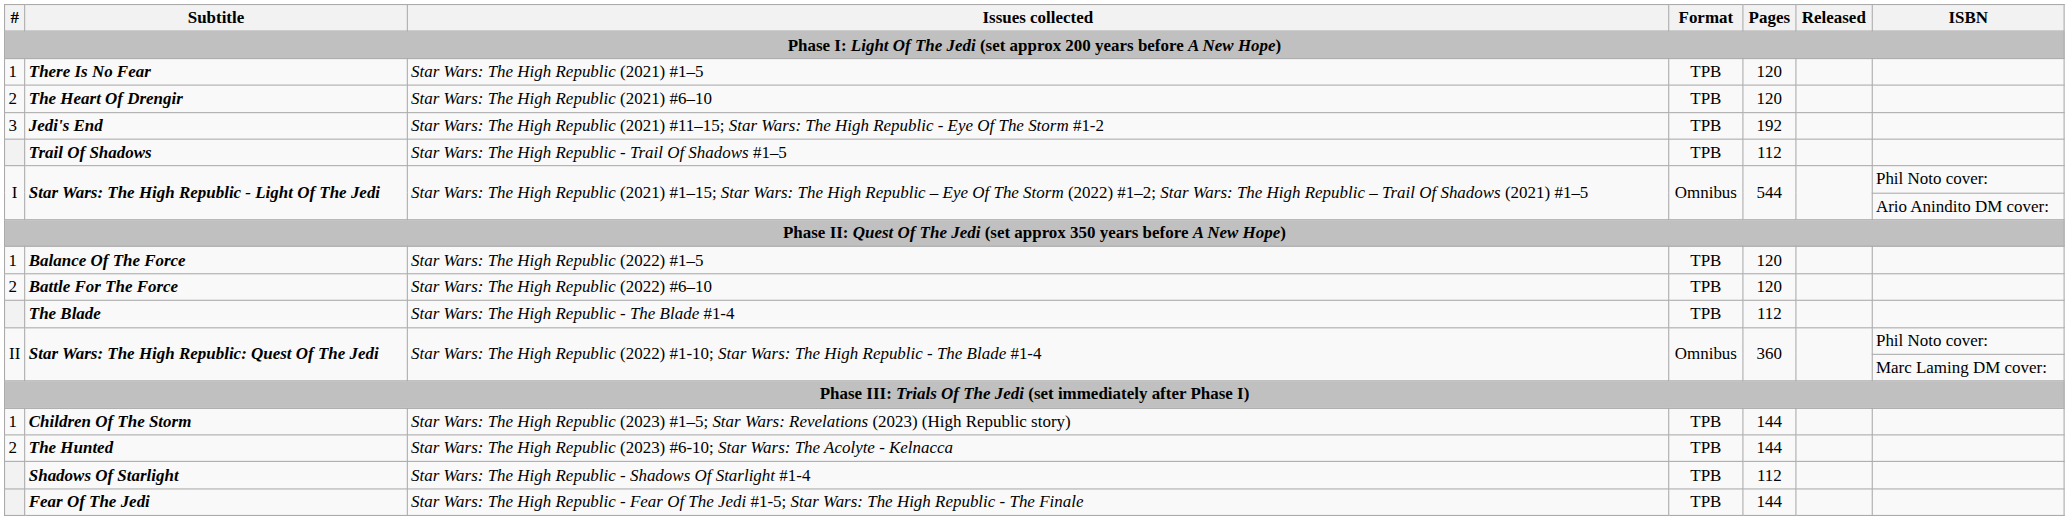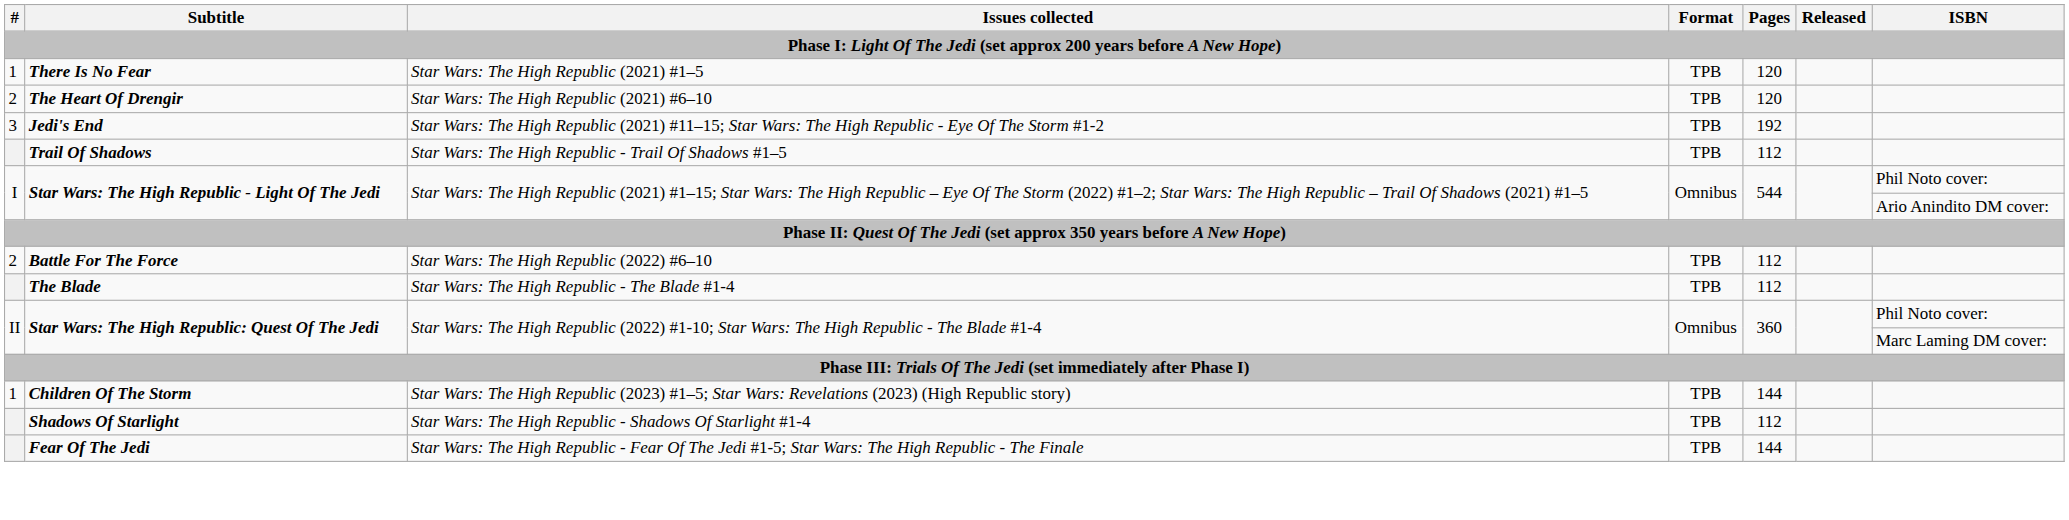- row: 1 | Balance Of The Force | Star Wars: The High Republic (2022) #1–5 | TPB | 120
Battle For The Force | Pages: 120 -> 112
- row: 2 | The Hunted | Star Wars: The High Republic (2023) #6-10; Star Wars: The Acolyte - Kelnacca | TPB | 144
